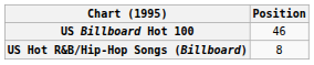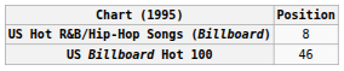rows swapped: US Billboard Hot 100 <-> US Hot R&B/Hip-Hop Songs (Billboard)
